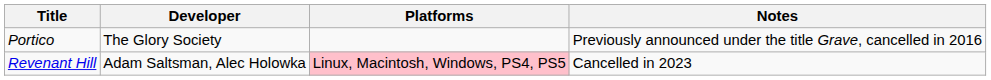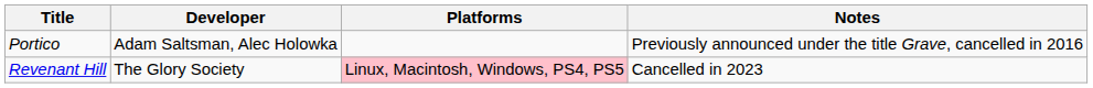Portico | Developer: The Glory Society -> Adam Saltsman, Alec Holowka
Revenant Hill | Developer: Adam Saltsman, Alec Holowka -> The Glory Society
